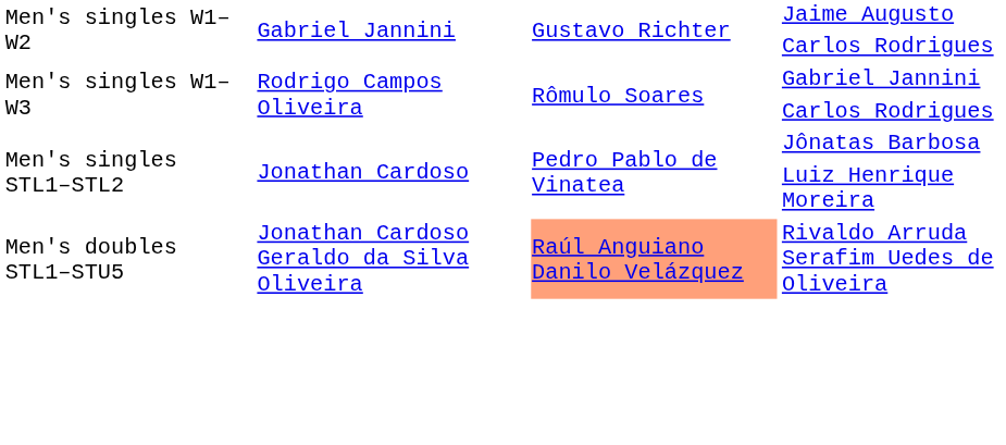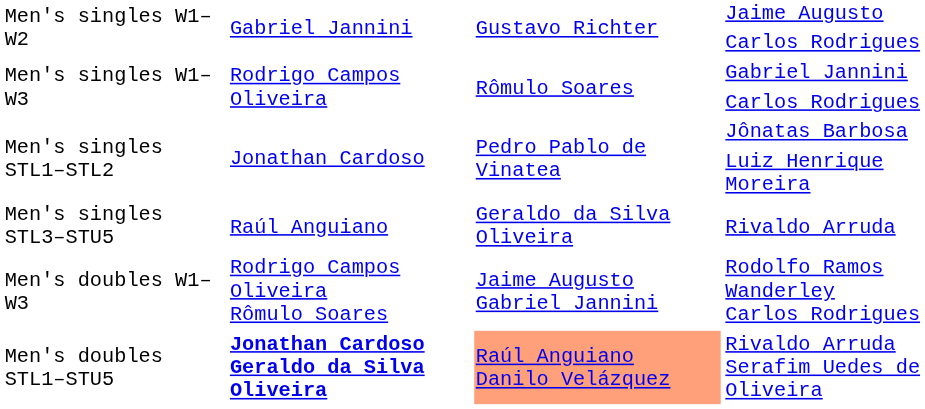+ row: Men's singles STL3–STU5 | Raúl Anguiano | Geraldo da Silva Oliveira | Rivaldo Arruda
+ row: Men's doubles W1–W3 | Rodrigo Campos Oliveira Rômulo Soares | Jaime Augusto Gabriel Jannini | Rodolfo Ramos Wanderley Carlos Rodrigues
Rivaldo Arruda Serafim Uedes de Oliveira | column 2: normal -> bold
